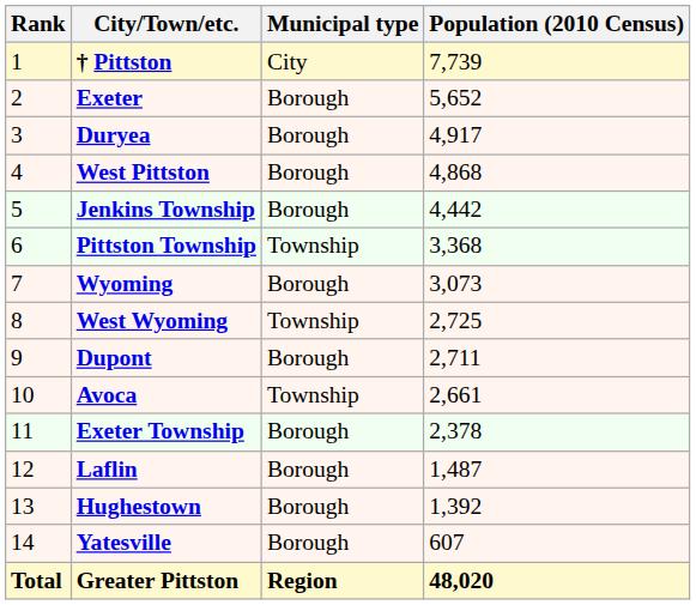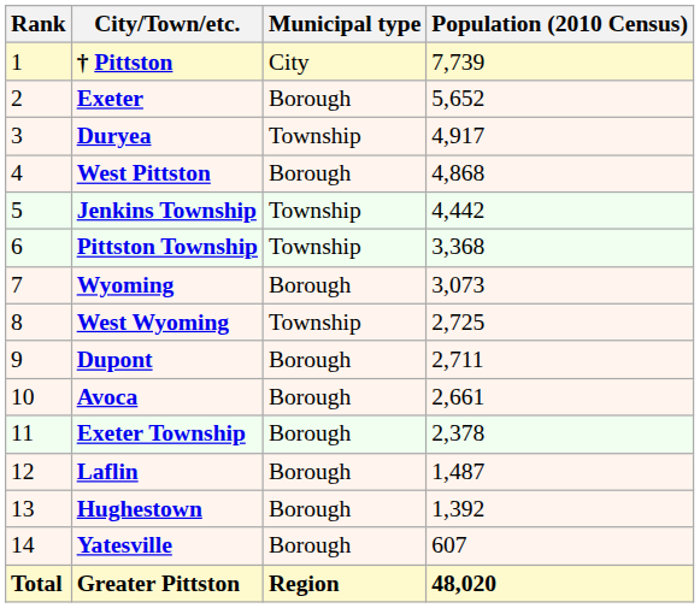Duryea | Municipal type: Borough -> Township
Jenkins Township | Municipal type: Borough -> Township
Avoca | Municipal type: Township -> Borough
